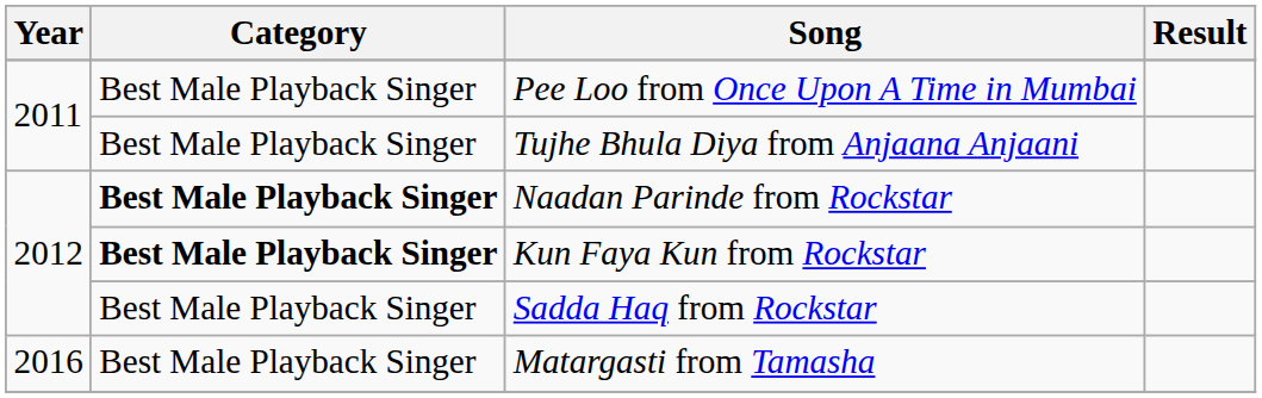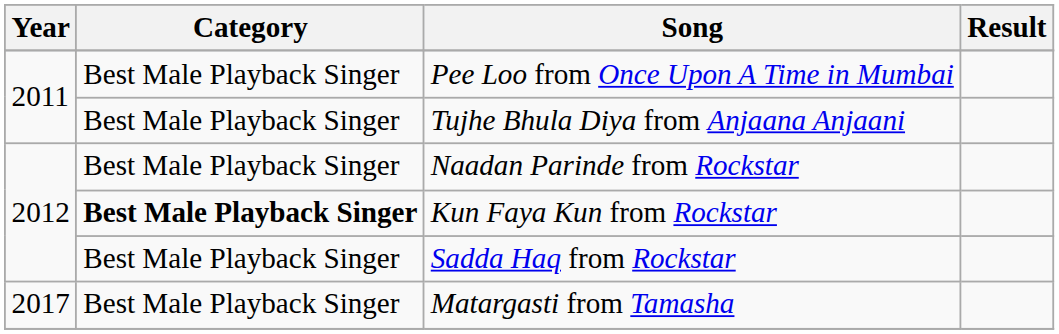Naadan Parinde from Rockstar | Category: bold -> normal
Matargasti from Tamasha | Year: 2016 -> 2017
